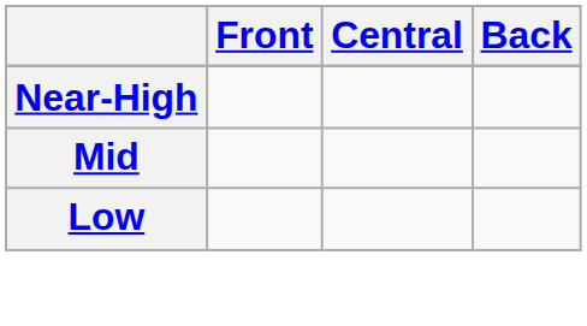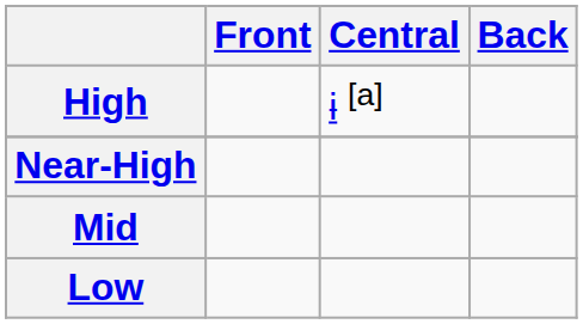+ row: High | ɨ [a]
